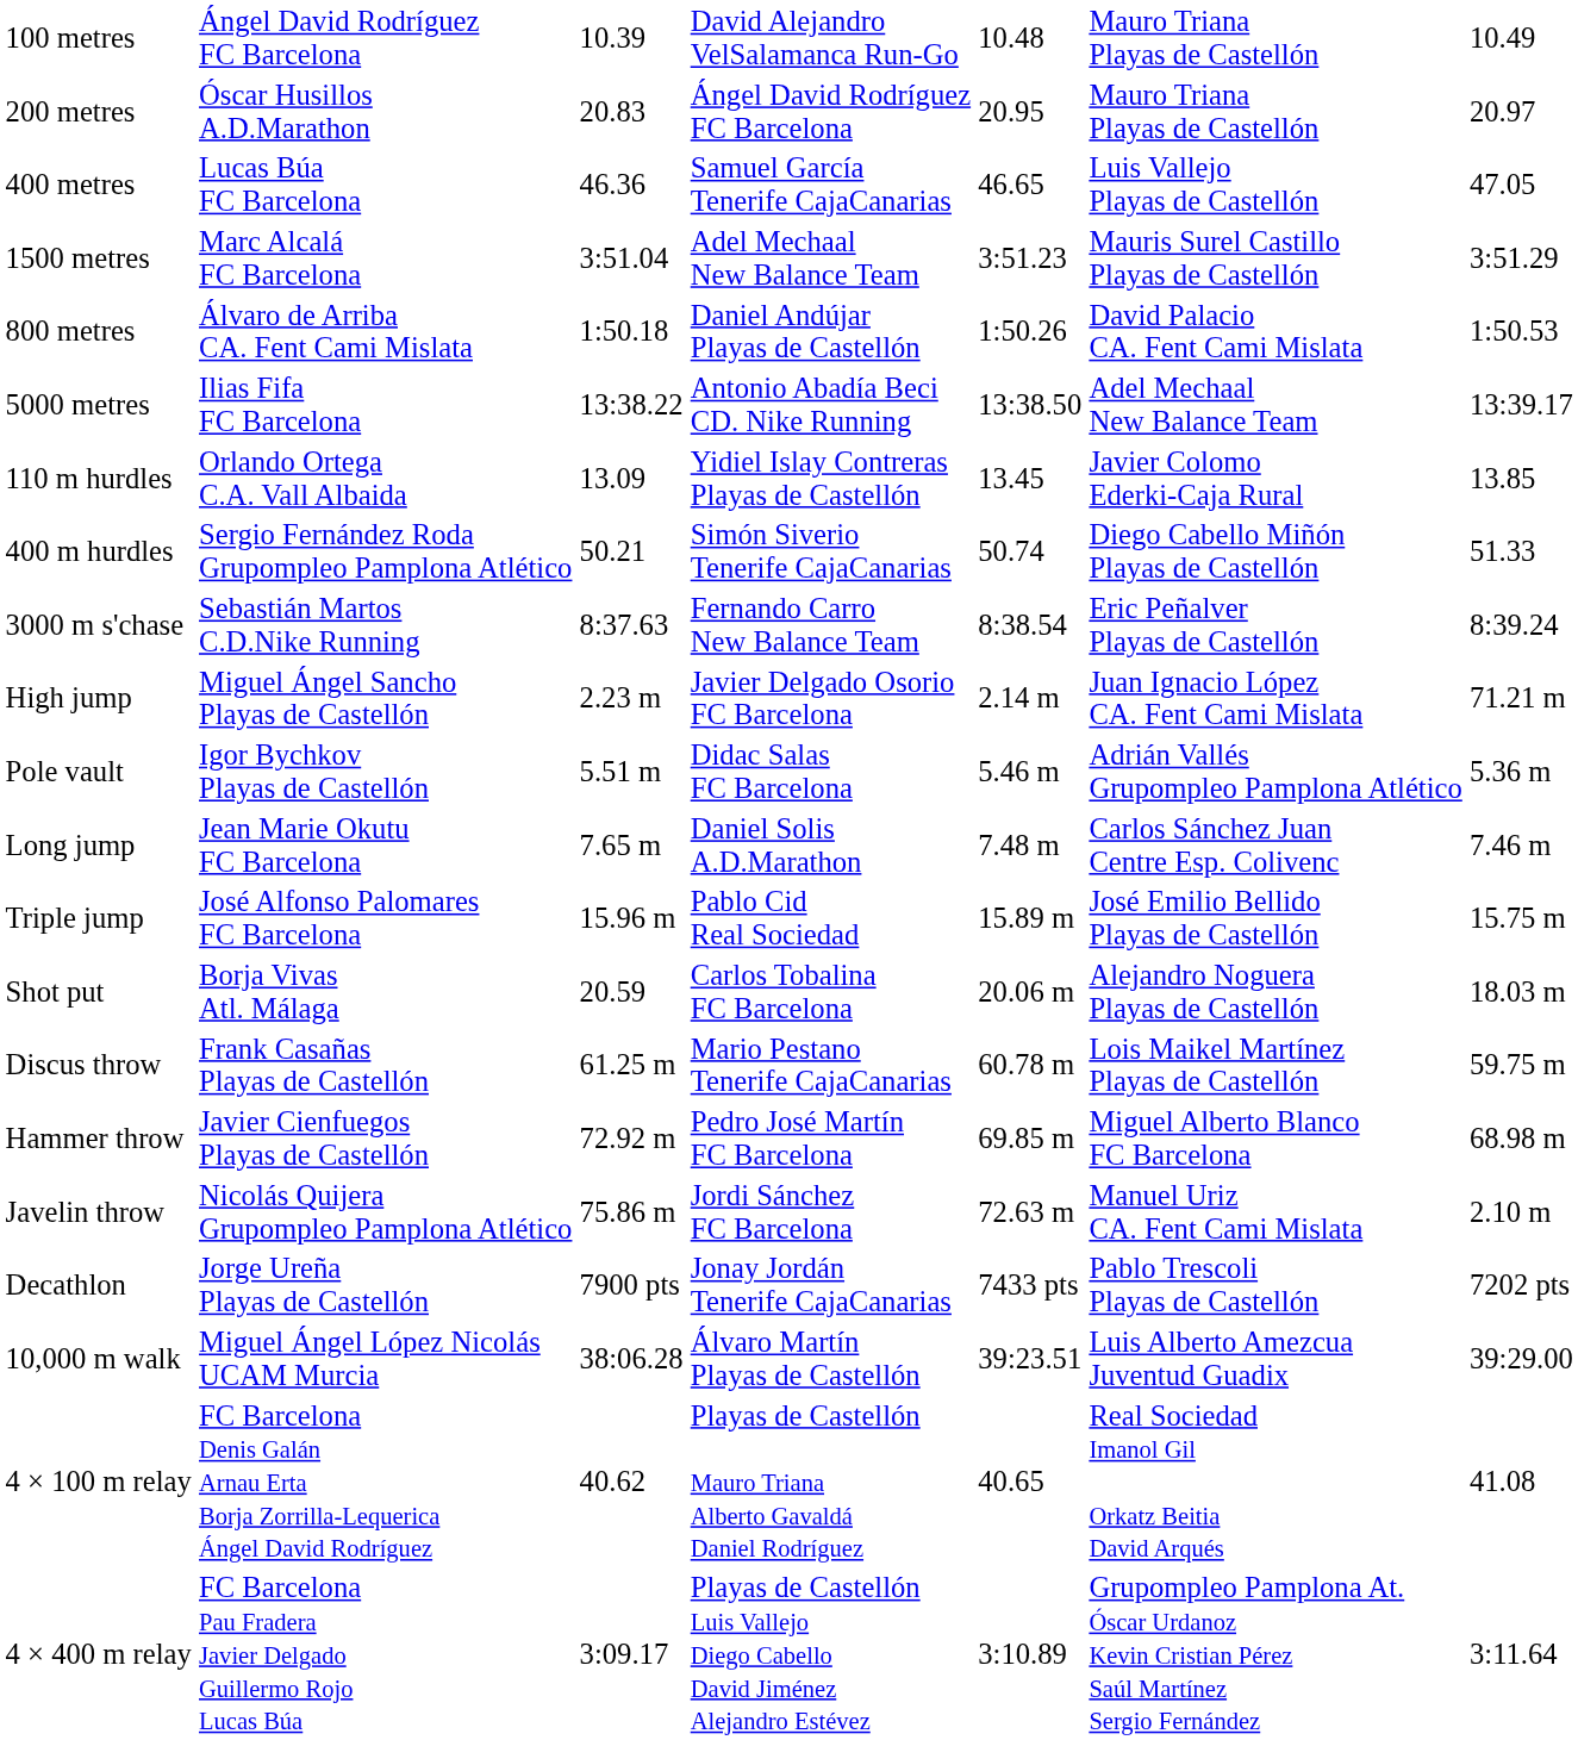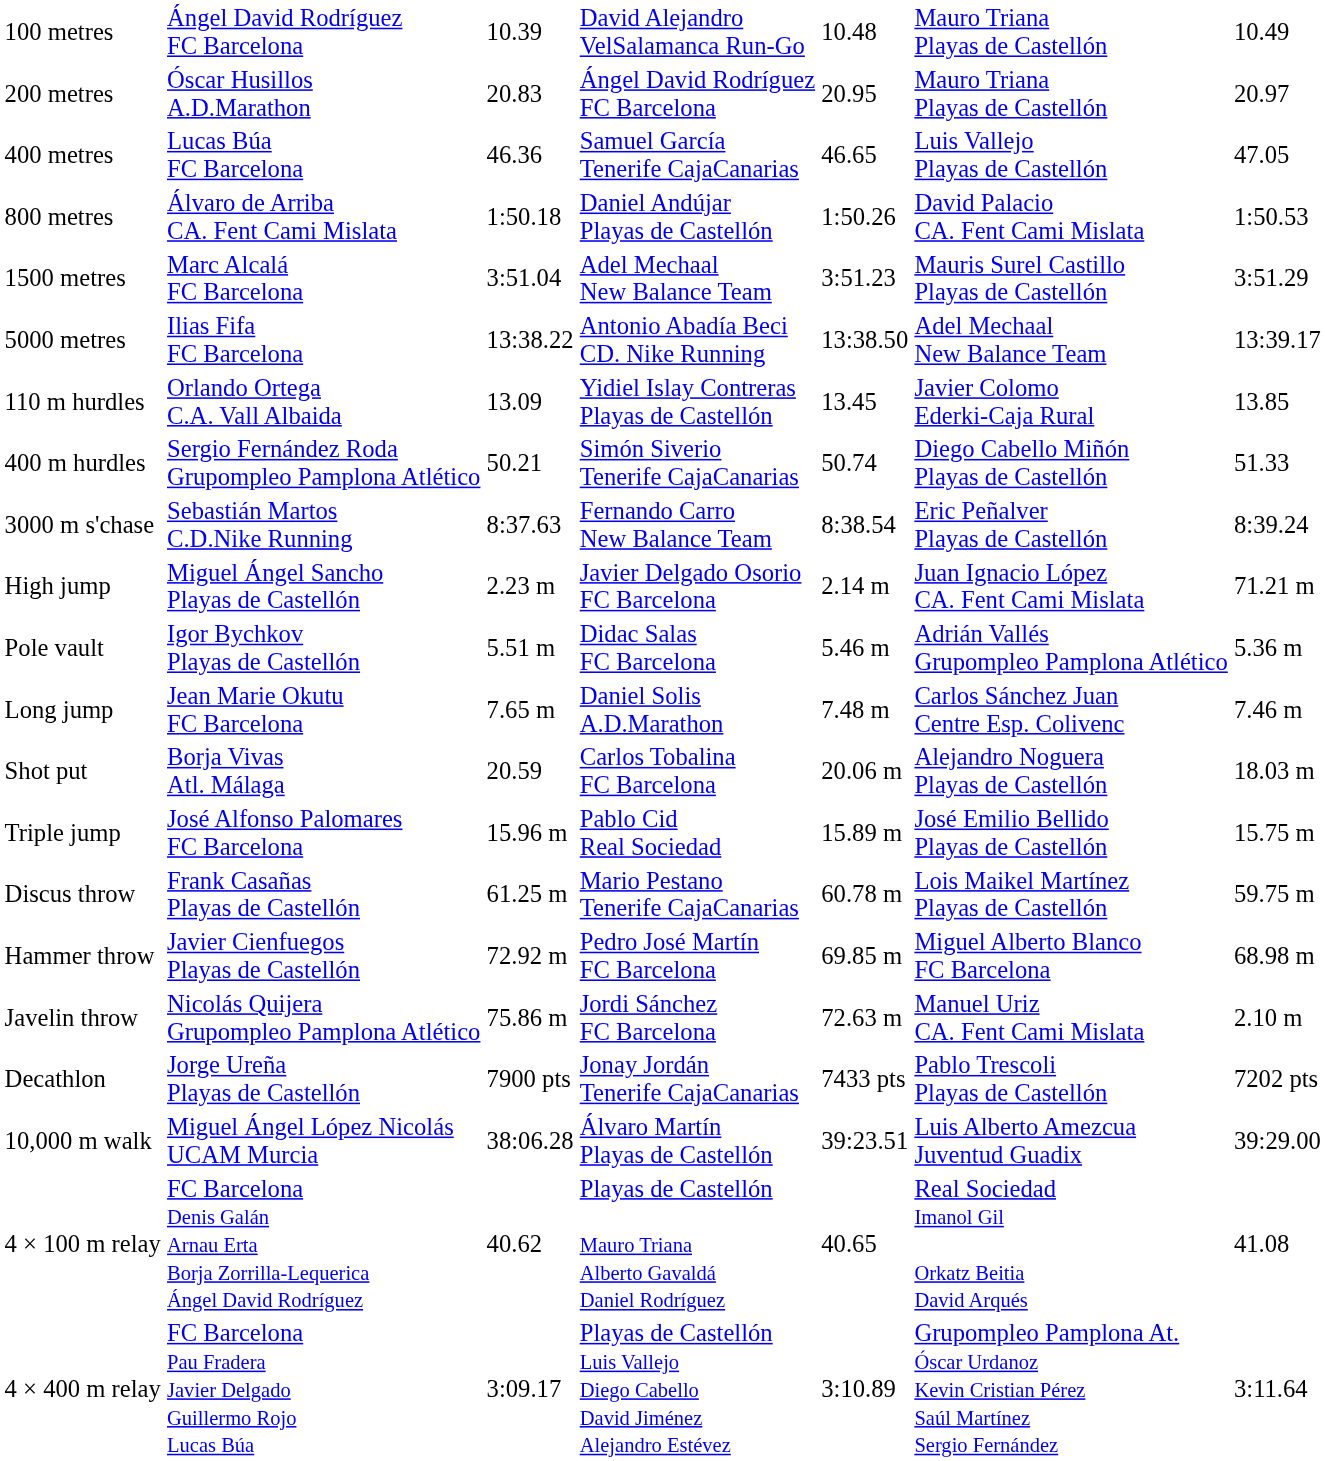rows swapped: 800 metres <-> 1500 metres
rows swapped: Triple jump <-> Shot put
